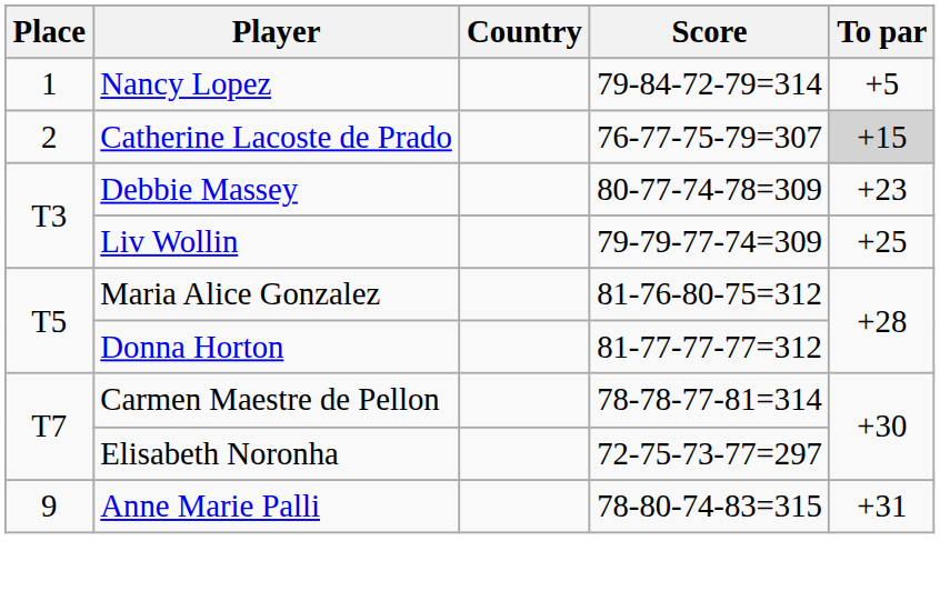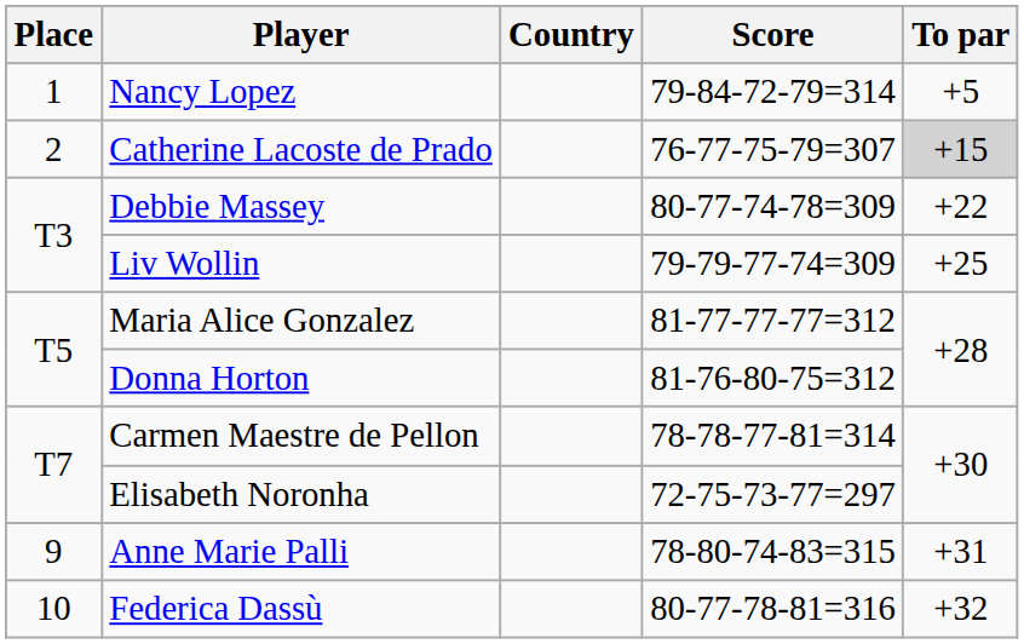Debbie Massey | To par: +23 -> +22
Maria Alice Gonzalez | Score: 81-76-80-75=312 -> 81-77-77-77=312
Donna Horton | Score: 81-77-77-77=312 -> 81-76-80-75=312
+ row: 10 | Federica Dassù | 80-77-78-81=316 | +32
